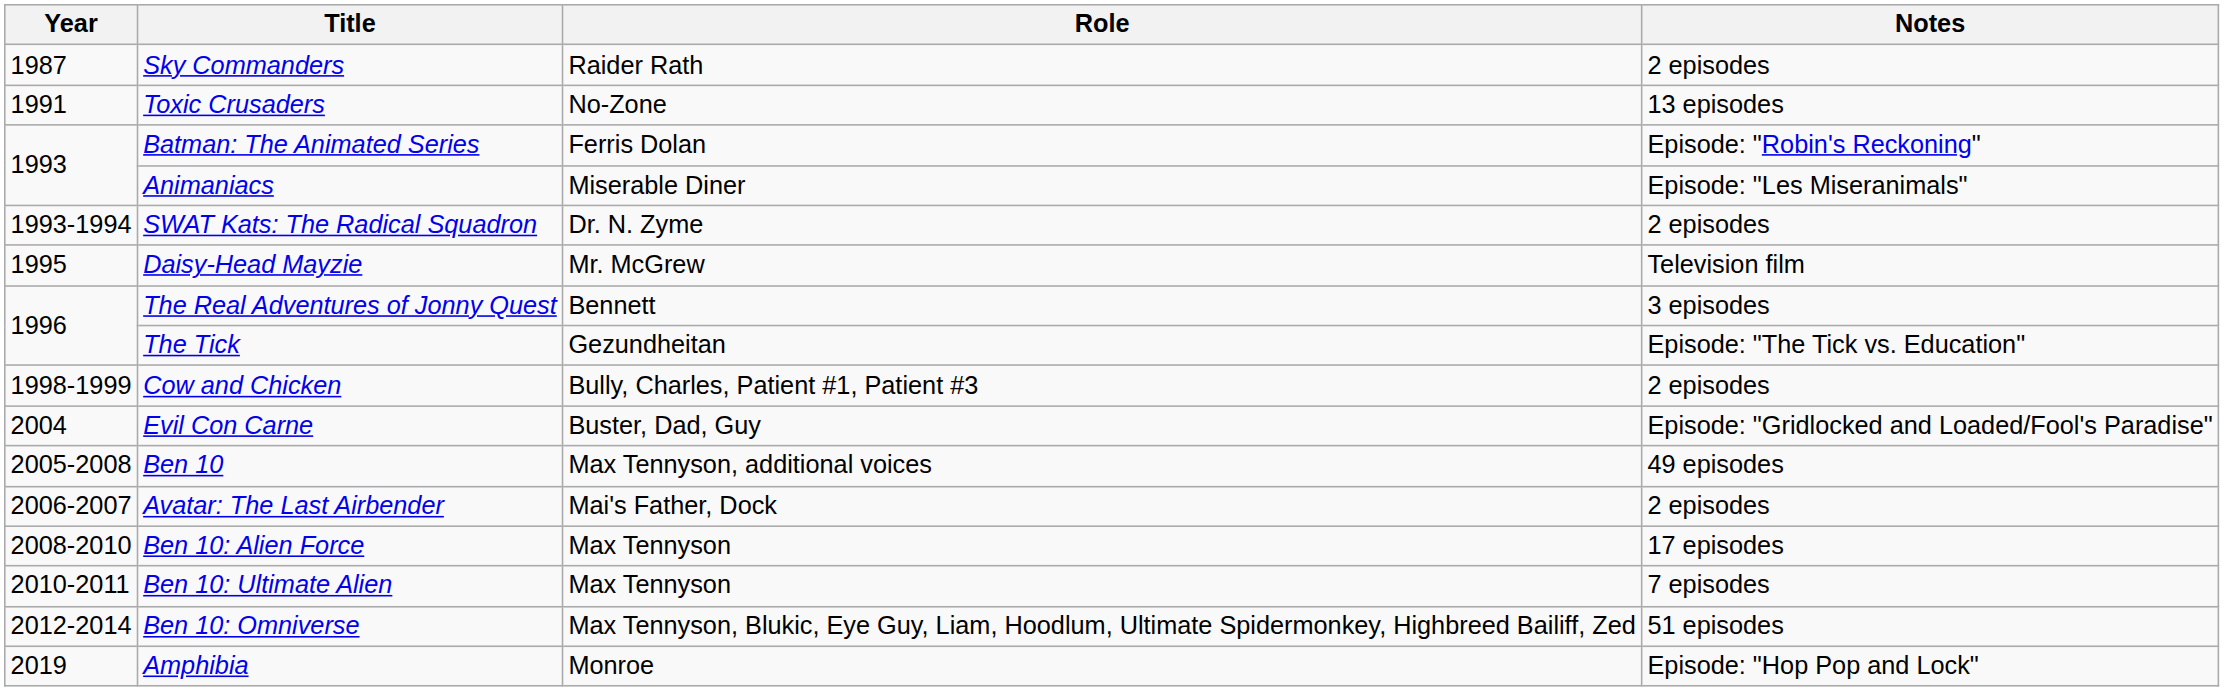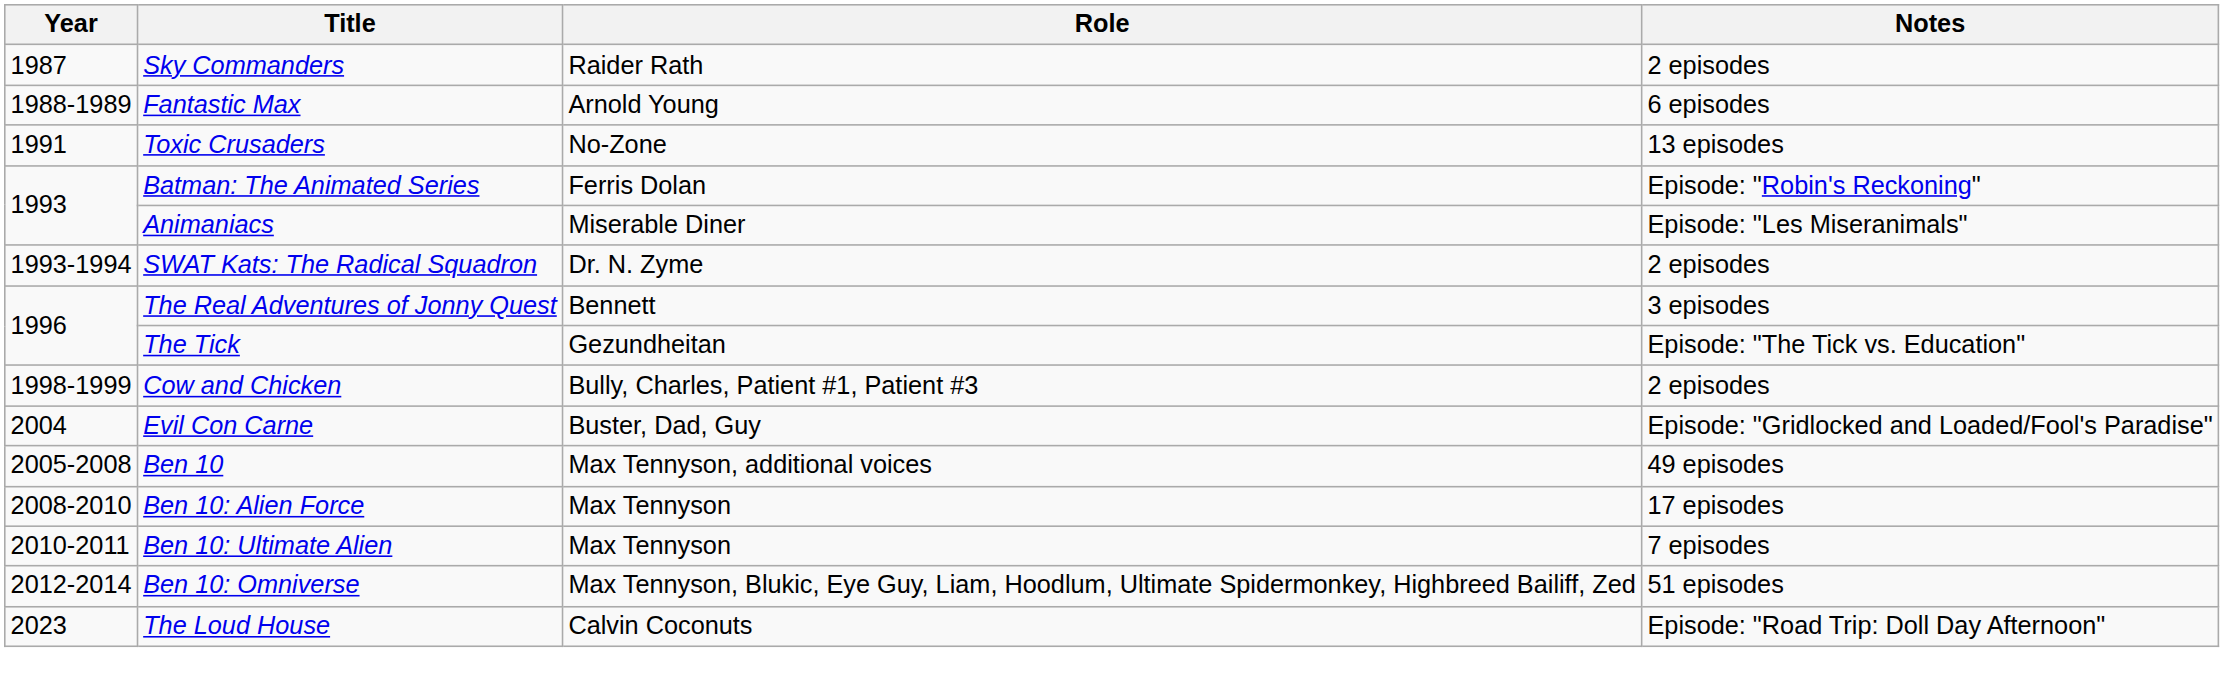+ row: 1988-1989 | Fantastic Max | Arnold Young | 6 episodes
- row: 1995 | Daisy-Head Mayzie | Mr. McGrew | Television film
- row: 2006-2007 | Avatar: The Last Airbender | Mai's Father, Dock | 2 episodes
- row: 2019 | Amphibia | Monroe | Episode: "Hop Pop and Lock"
+ row: 2023 | The Loud House | Calvin Coconuts | Episode: "Road Trip: Doll Day Afternoon"
